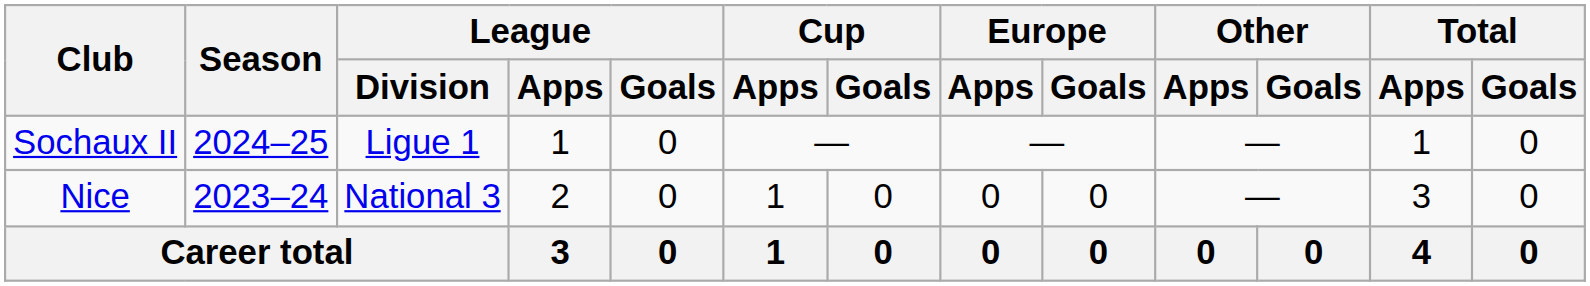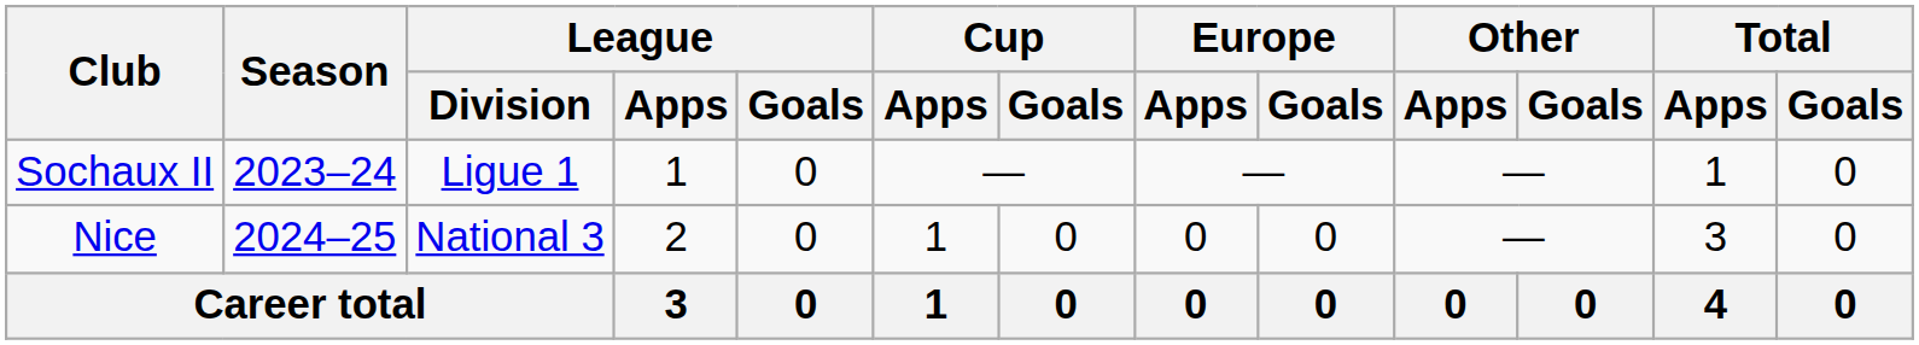Sochaux II | Season: 2024–25 -> 2023–24
Nice | Season: 2023–24 -> 2024–25
